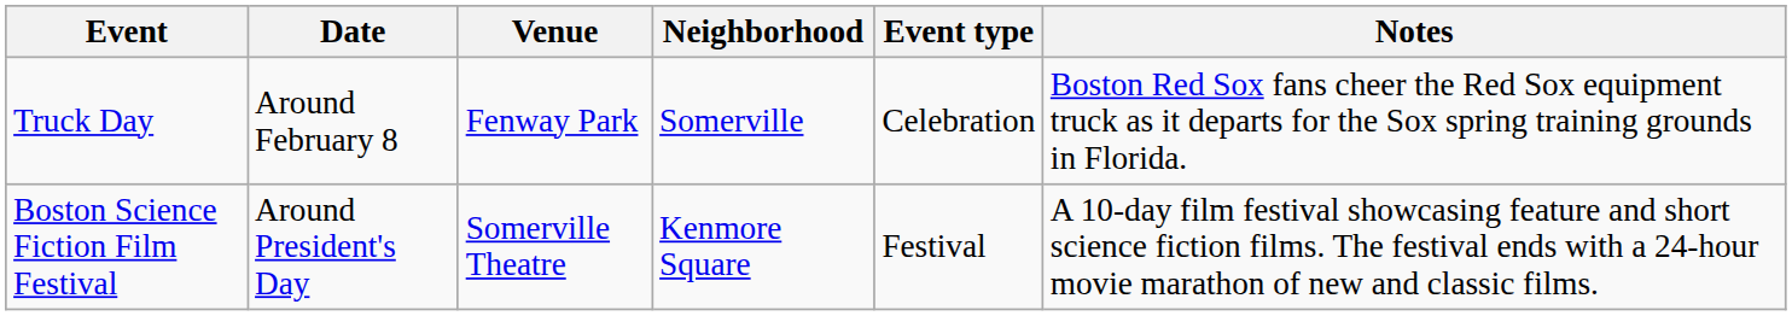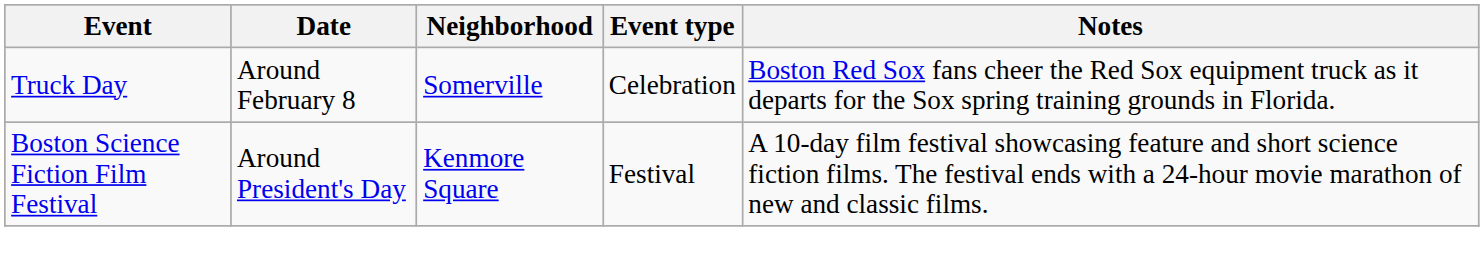- column: Venue | Fenway Park | Somerville Theatre
